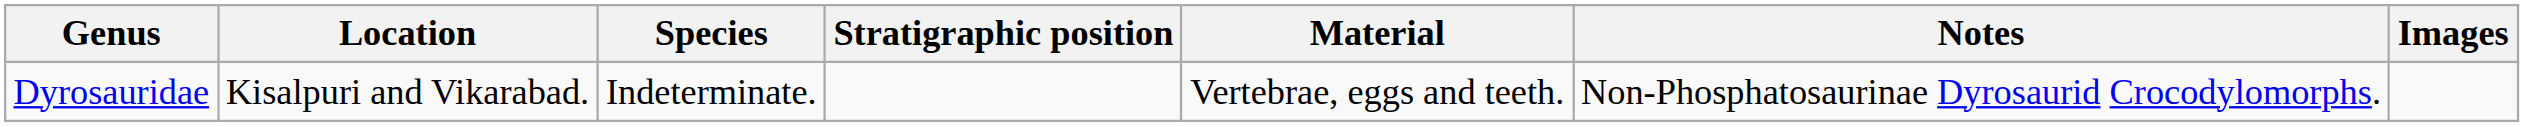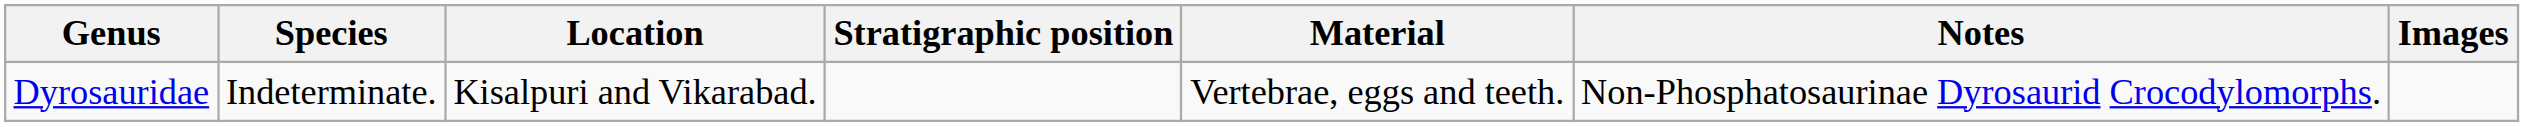columns swapped: Species <-> Location
